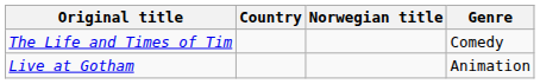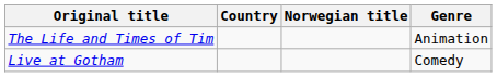The Life and Times of Tim | Genre: Comedy -> Animation
Live at Gotham | Genre: Animation -> Comedy
